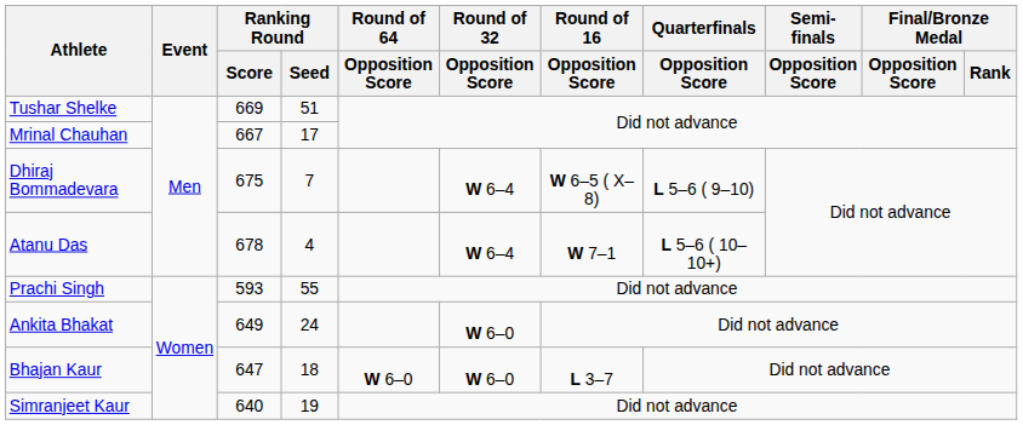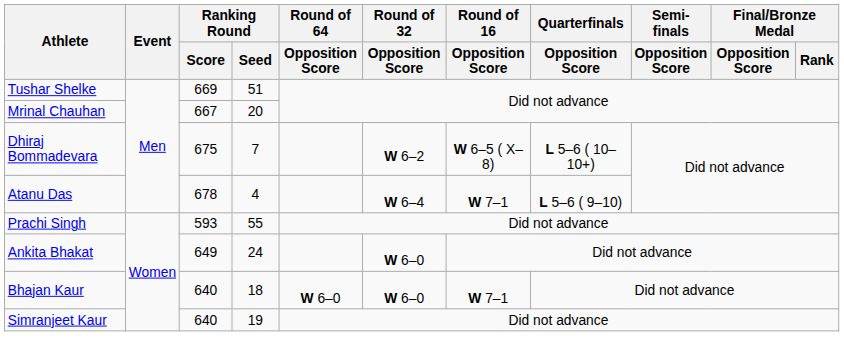Mrinal Chauhan | Ranking Round / Seed: 17 -> 20
Dhiraj Bommadevara | Round of 32 / Opposition Score: W 6–4 -> W 6–2
Dhiraj Bommadevara | Quarterfinals / Opposition Score: L 5–6 ( 9–10) -> L 5–6 ( 10–10+)
Atanu Das | Quarterfinals / Opposition Score: L 5–6 ( 10–10+) -> L 5–6 ( 9–10)
Bhajan Kaur | Ranking Round / Score: 647 -> 640
Bhajan Kaur | Round of 16 / Opposition Score: L 3–7 -> W 7–1
